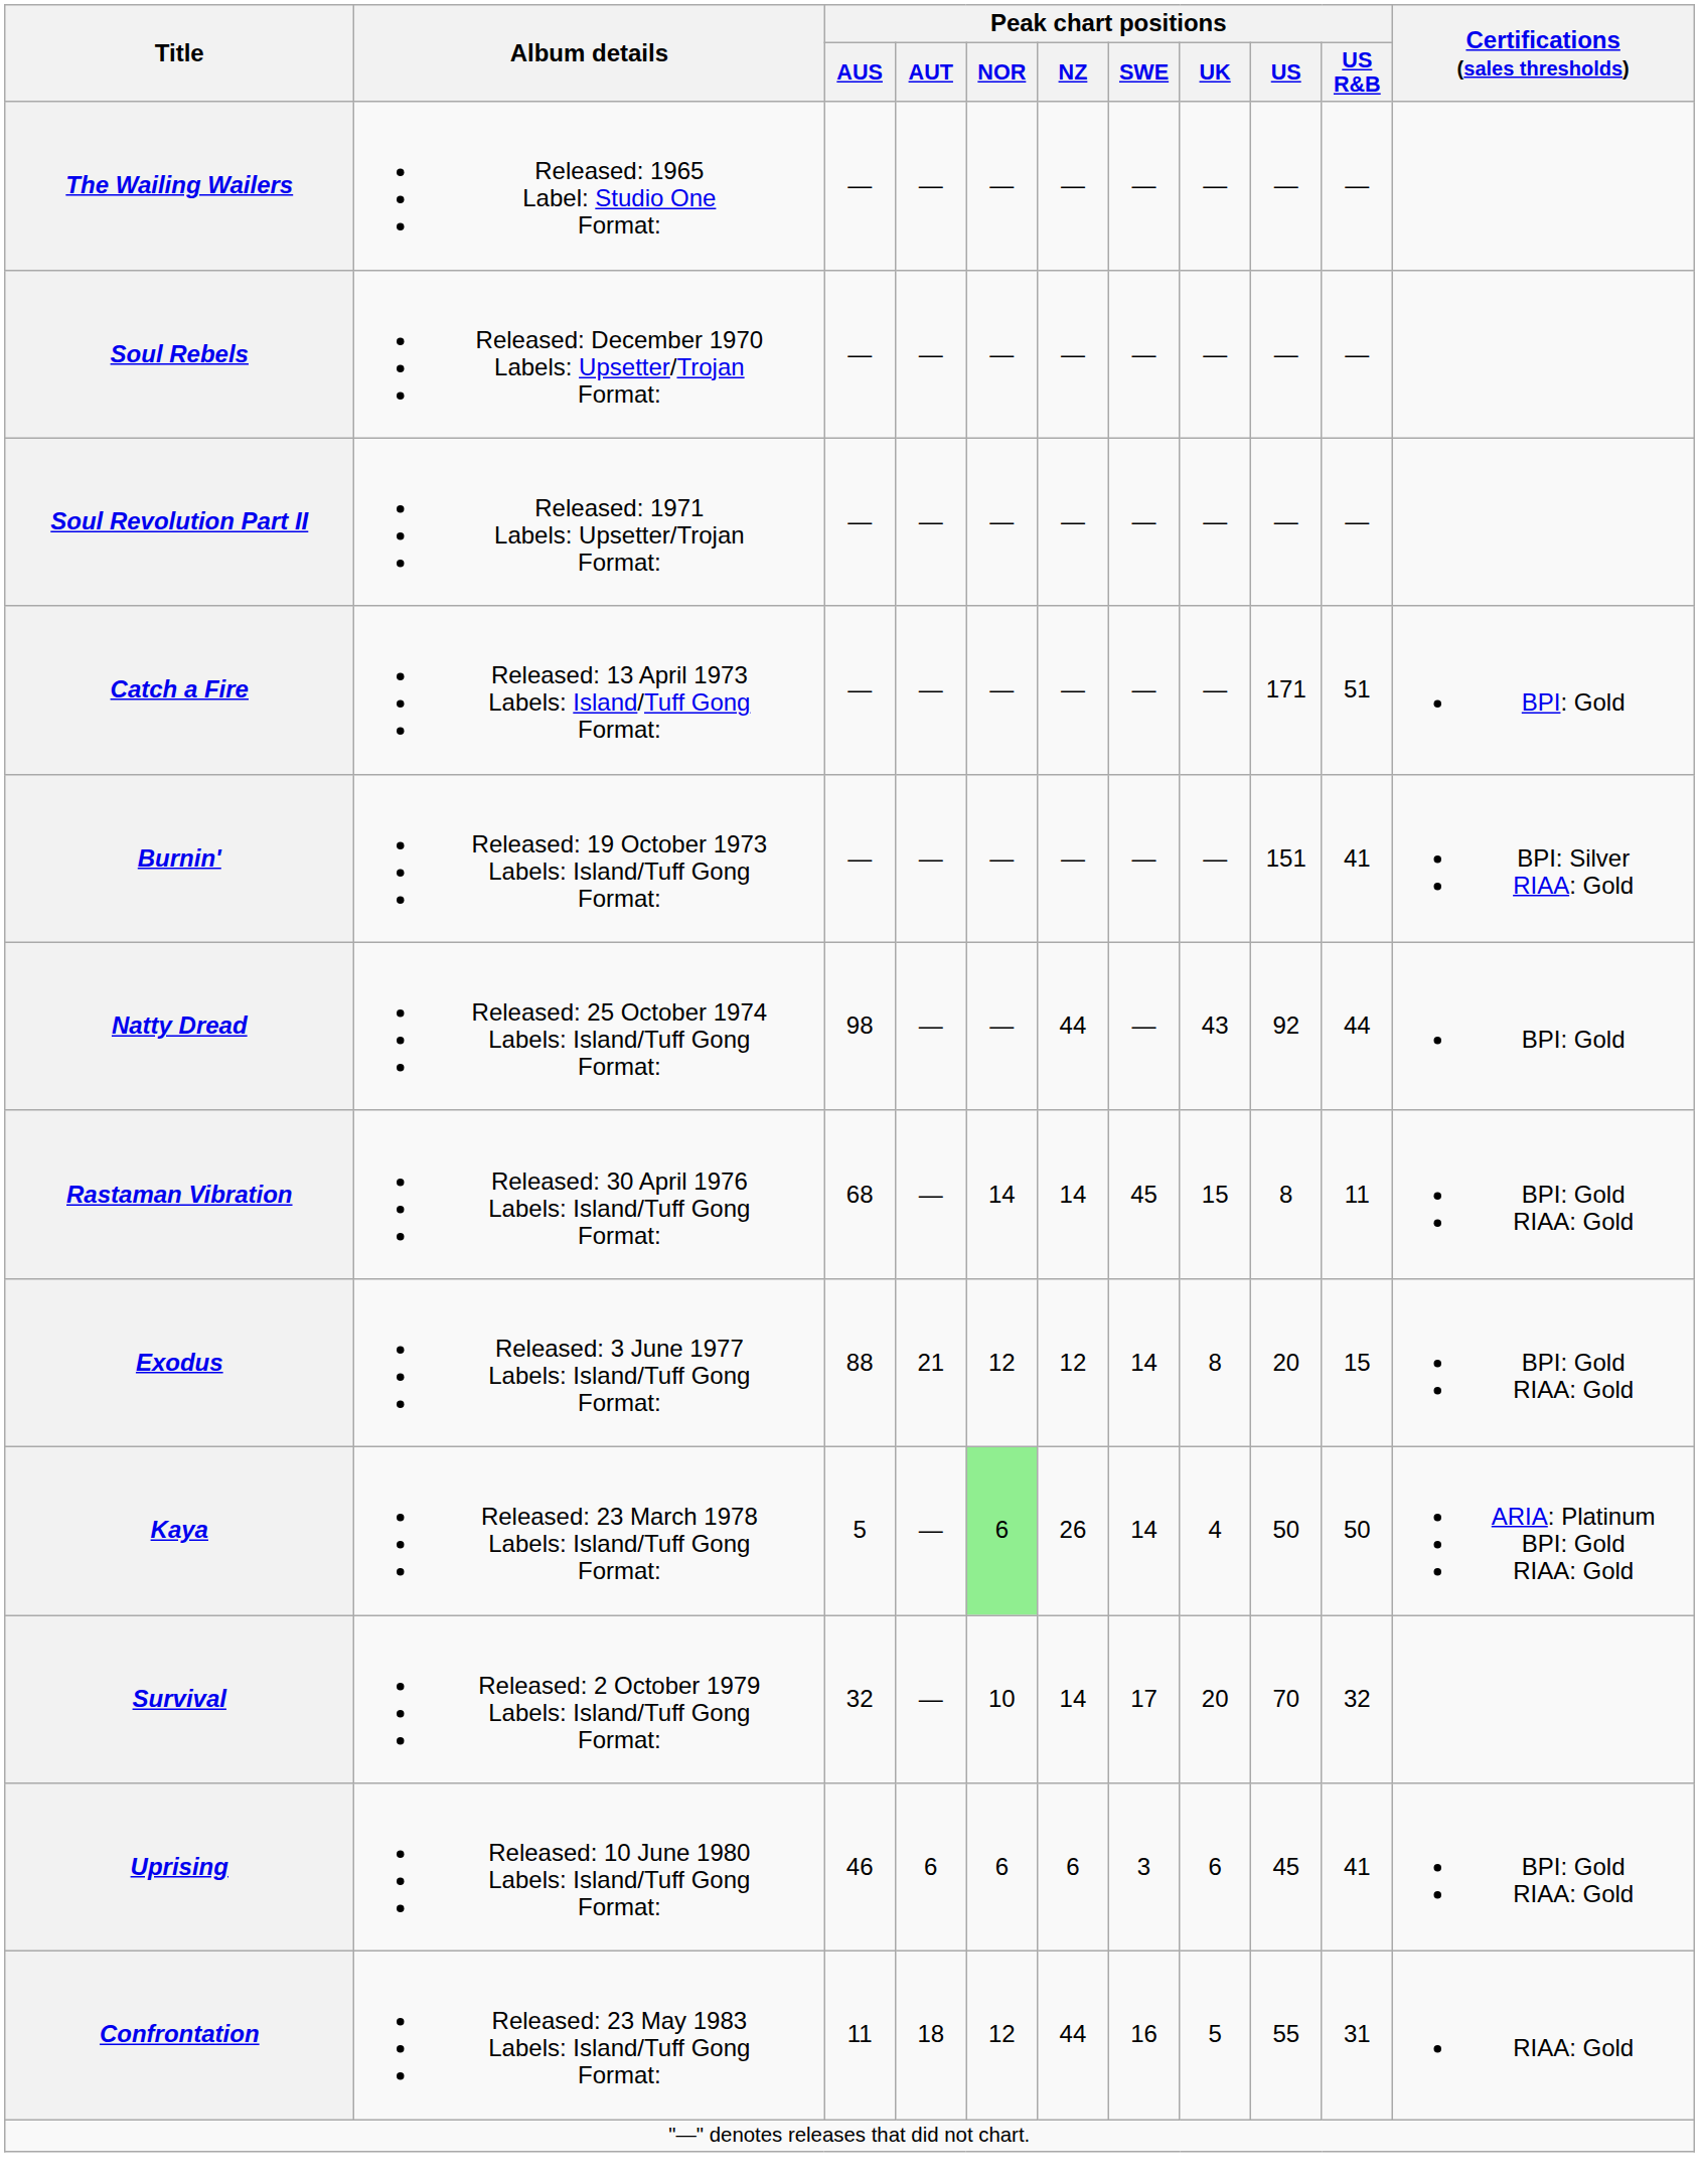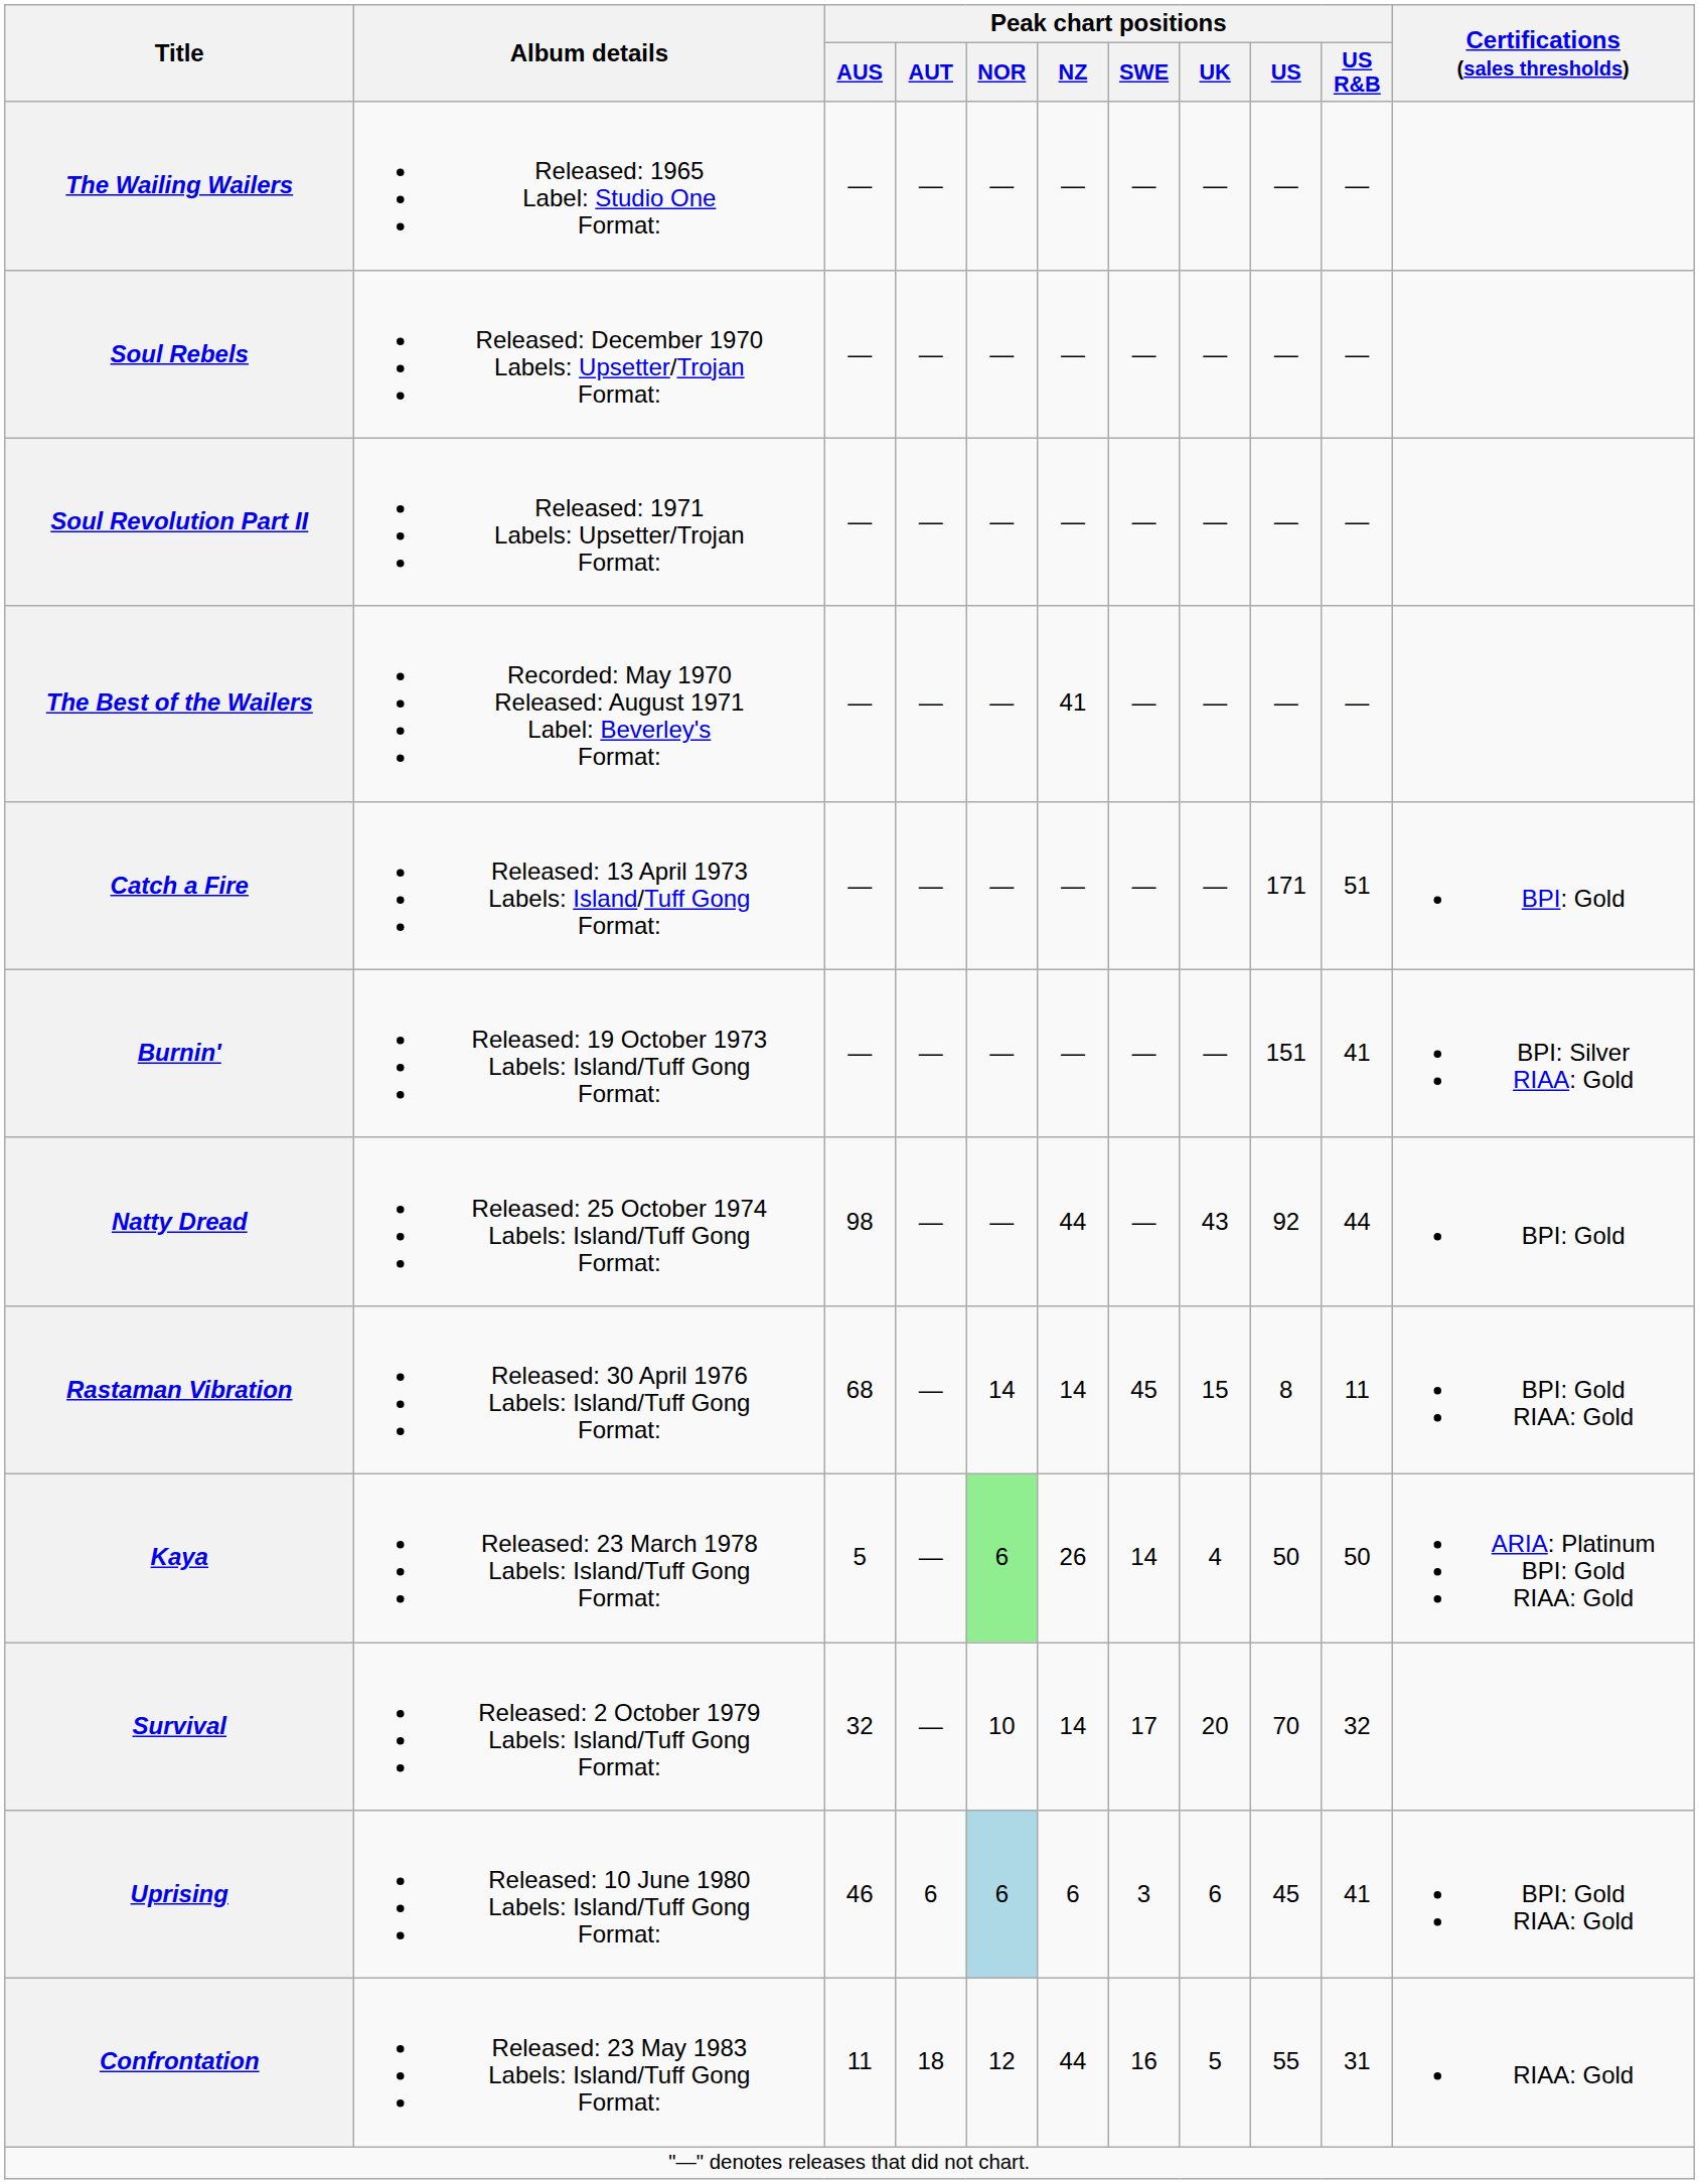+ row: The Best of the Wailers | Recorded: May 1970 Released: August 1971 Label: Beverley's Format: | — | — | — | 41 | — | — | — | —
- row: Exodus | Released: 3 June 1977 Labels: Island/Tuff Gong Format: | 88 | 21 | 12 | 12 | 14 | 8 | 20 | 15 | BPI: Gold RIAA: Gold
Uprising | Peak chart positions / NOR: no background -> lightblue background
